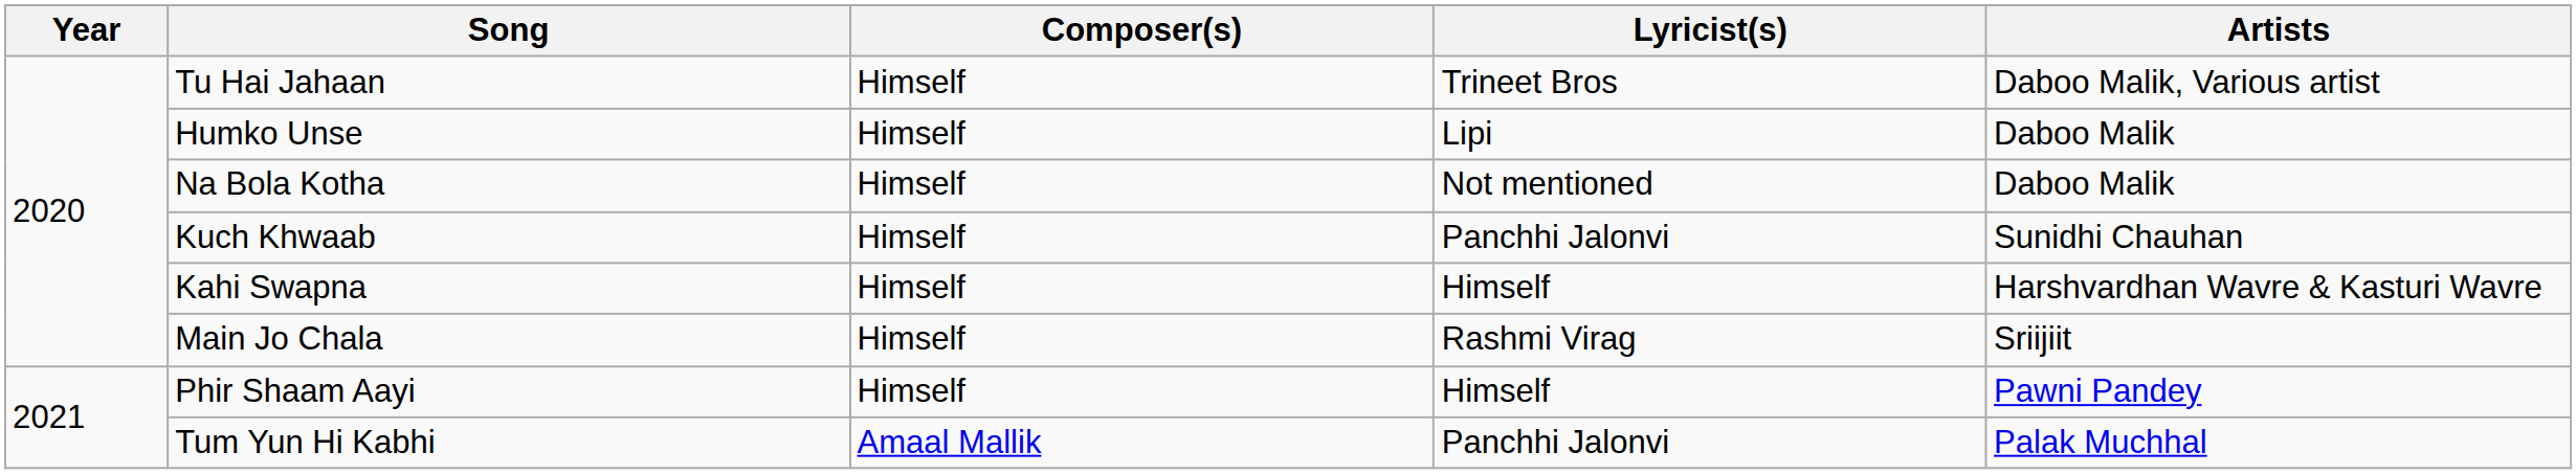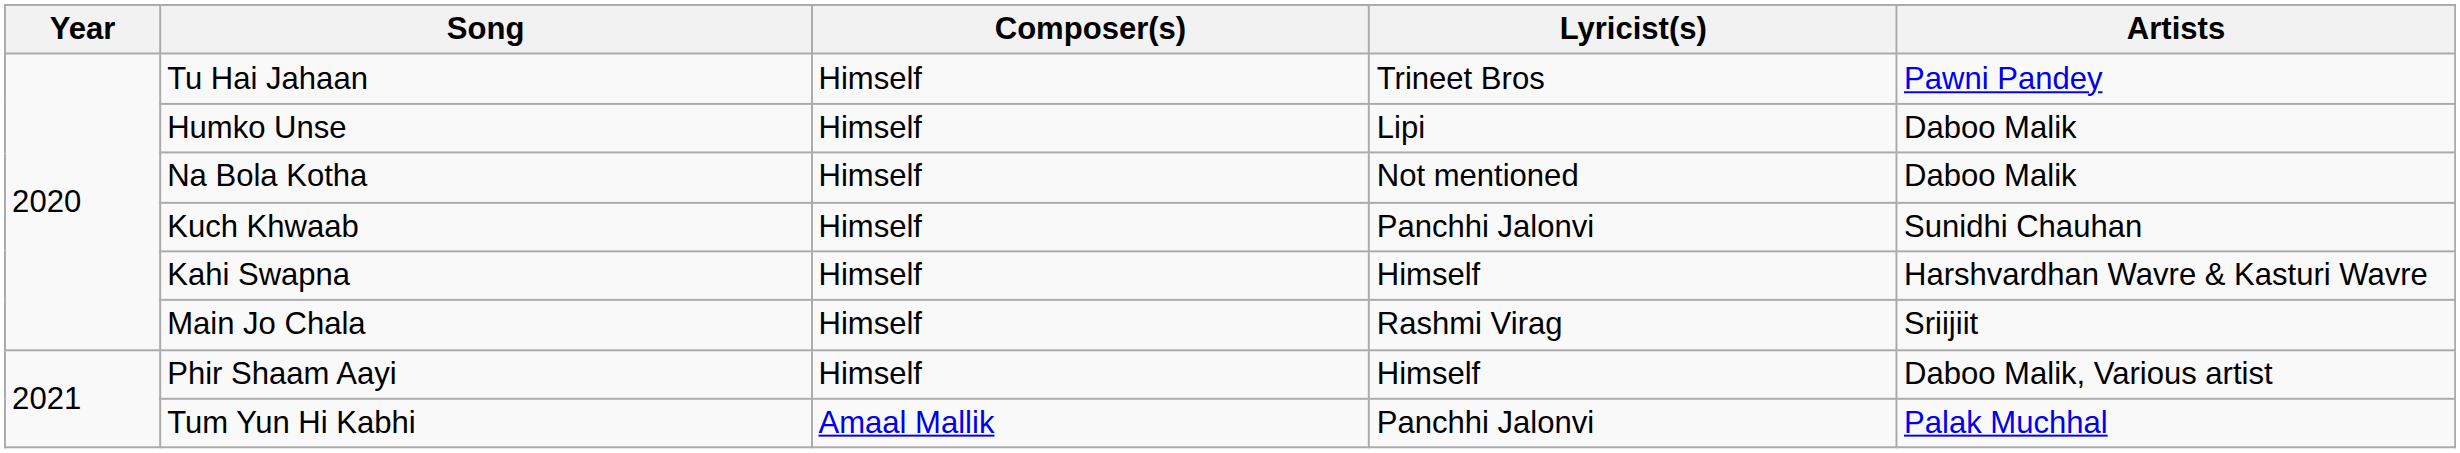Tu Hai Jahaan | Artists: Daboo Malik, Various artist -> Pawni Pandey
Phir Shaam Aayi | Artists: Pawni Pandey -> Daboo Malik, Various artist
